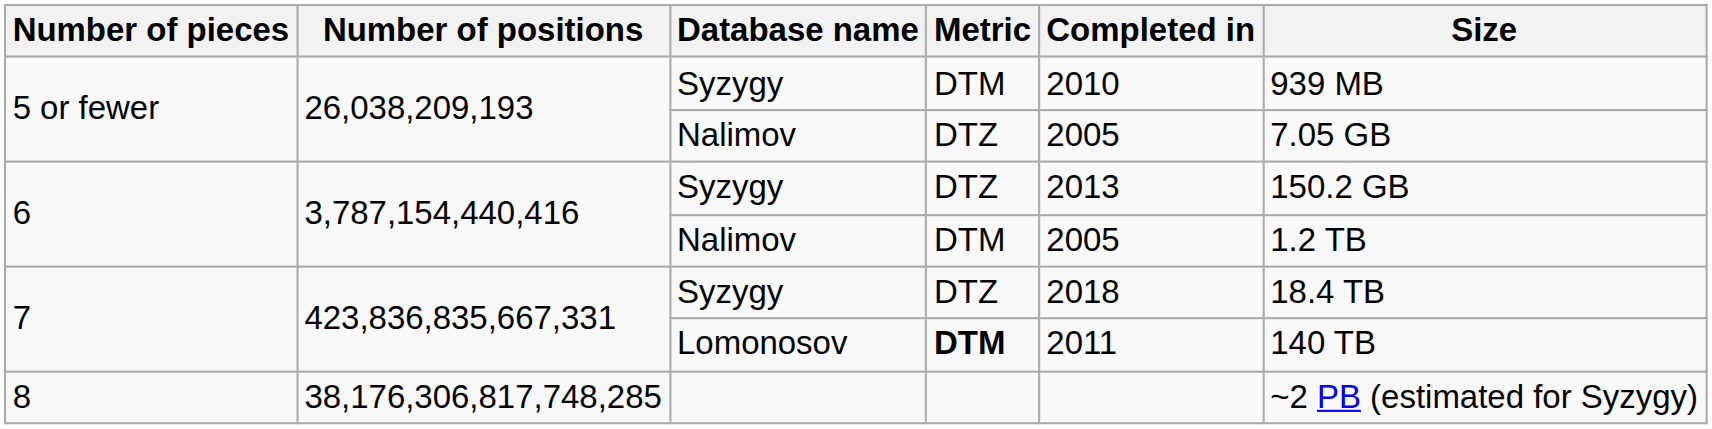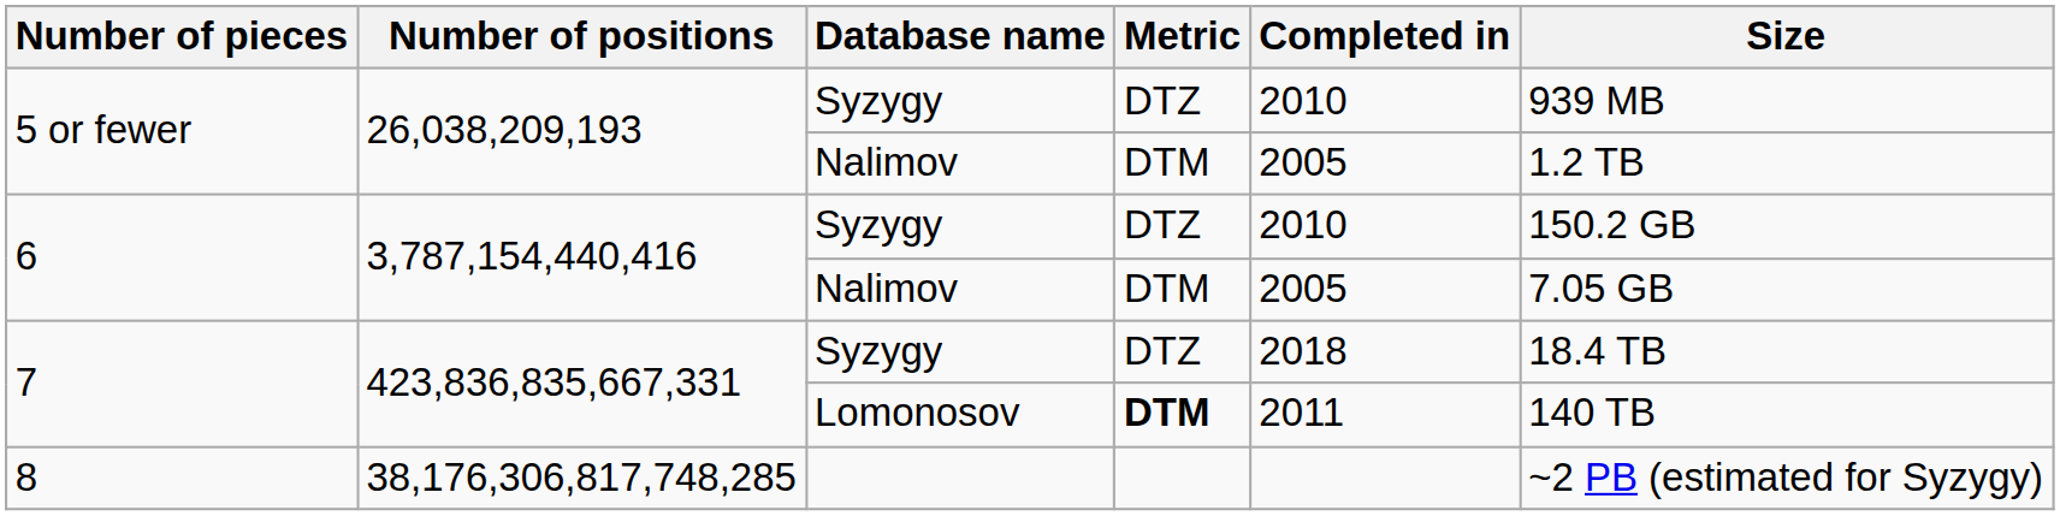5 or fewer / Syzygy | Metric: DTM -> DTZ
5 or fewer / Nalimov | Metric: DTZ -> DTM
5 or fewer / Nalimov | Size: 7.05 GB -> 1.2 TB
6 / Syzygy | Completed in: 2013 -> 2010
6 / Nalimov | Size: 1.2 TB -> 7.05 GB
